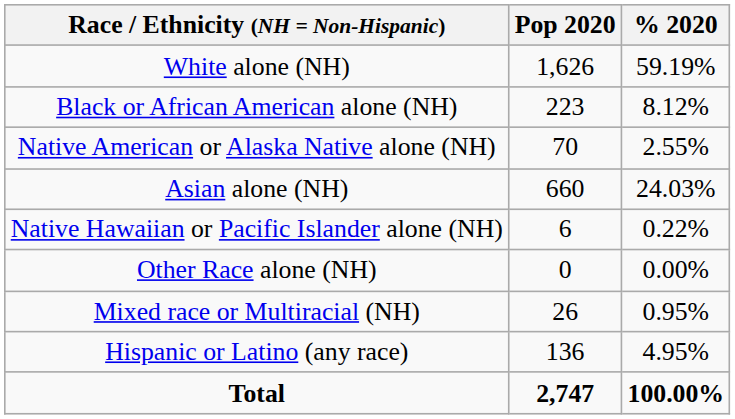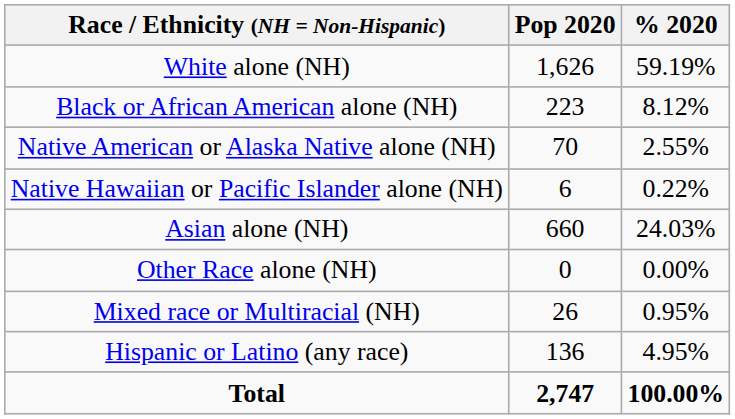rows swapped: Asian alone (NH) <-> Native Hawaiian or Pacific Islander alone (NH)
